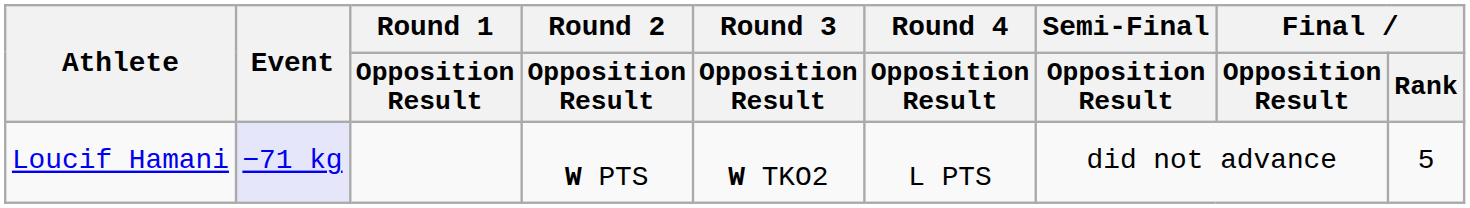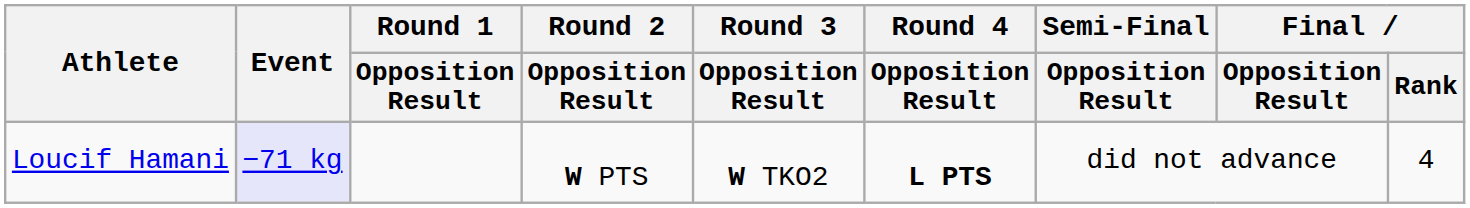Loucif Hamani | Round 4 / Opposition Result: normal -> bold
Loucif Hamani | Final / Rank: 5 -> 4
